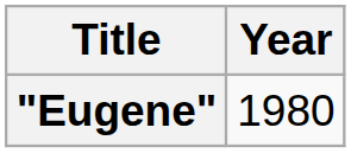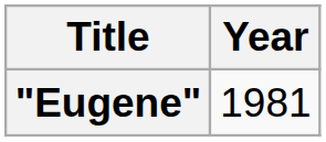"Eugene" | Year: 1980 -> 1981
